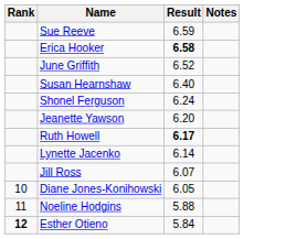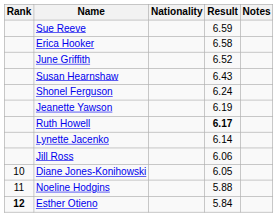+ column: Nationality
Erica Hooker | Result: bold -> normal
Susan Hearnshaw | Result: 6.40 -> 6.43
Jeanette Yawson | Result: 6.20 -> 6.19
Jill Ross | Result: 6.07 -> 6.06
